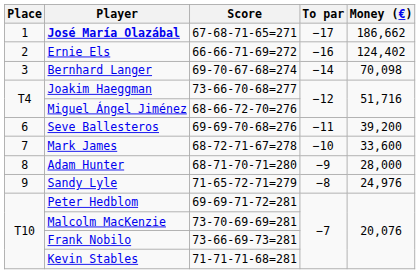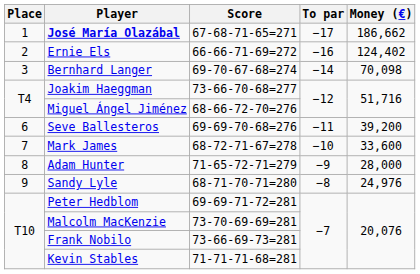Adam Hunter | Score: 68-71-70-71=280 -> 71-65-72-71=279
Sandy Lyle | Score: 71-65-72-71=279 -> 68-71-70-71=280
